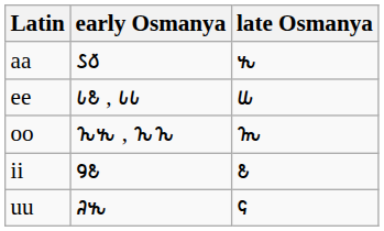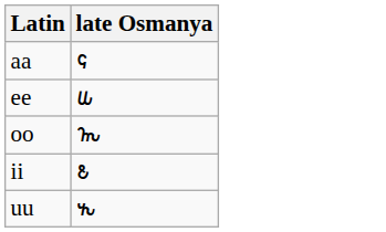- column: early Osmanya | 𐒖𐒀 | 𐒗𐒕 , 𐒗𐒗 | 𐒙𐒓 , 𐒙𐒙 | 𐒘𐒕 | 𐒚𐒓
aa | late Osmanya: 𐒓 -> 𐒛
uu | late Osmanya: 𐒛 -> 𐒓
